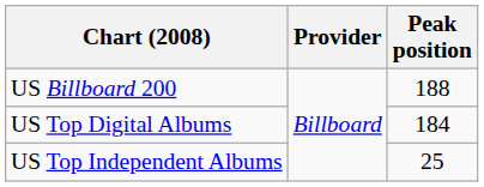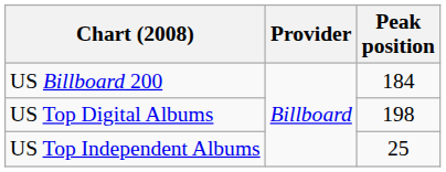US Billboard 200 | Peak position: 188 -> 184
US Top Digital Albums | Peak position: 184 -> 198
